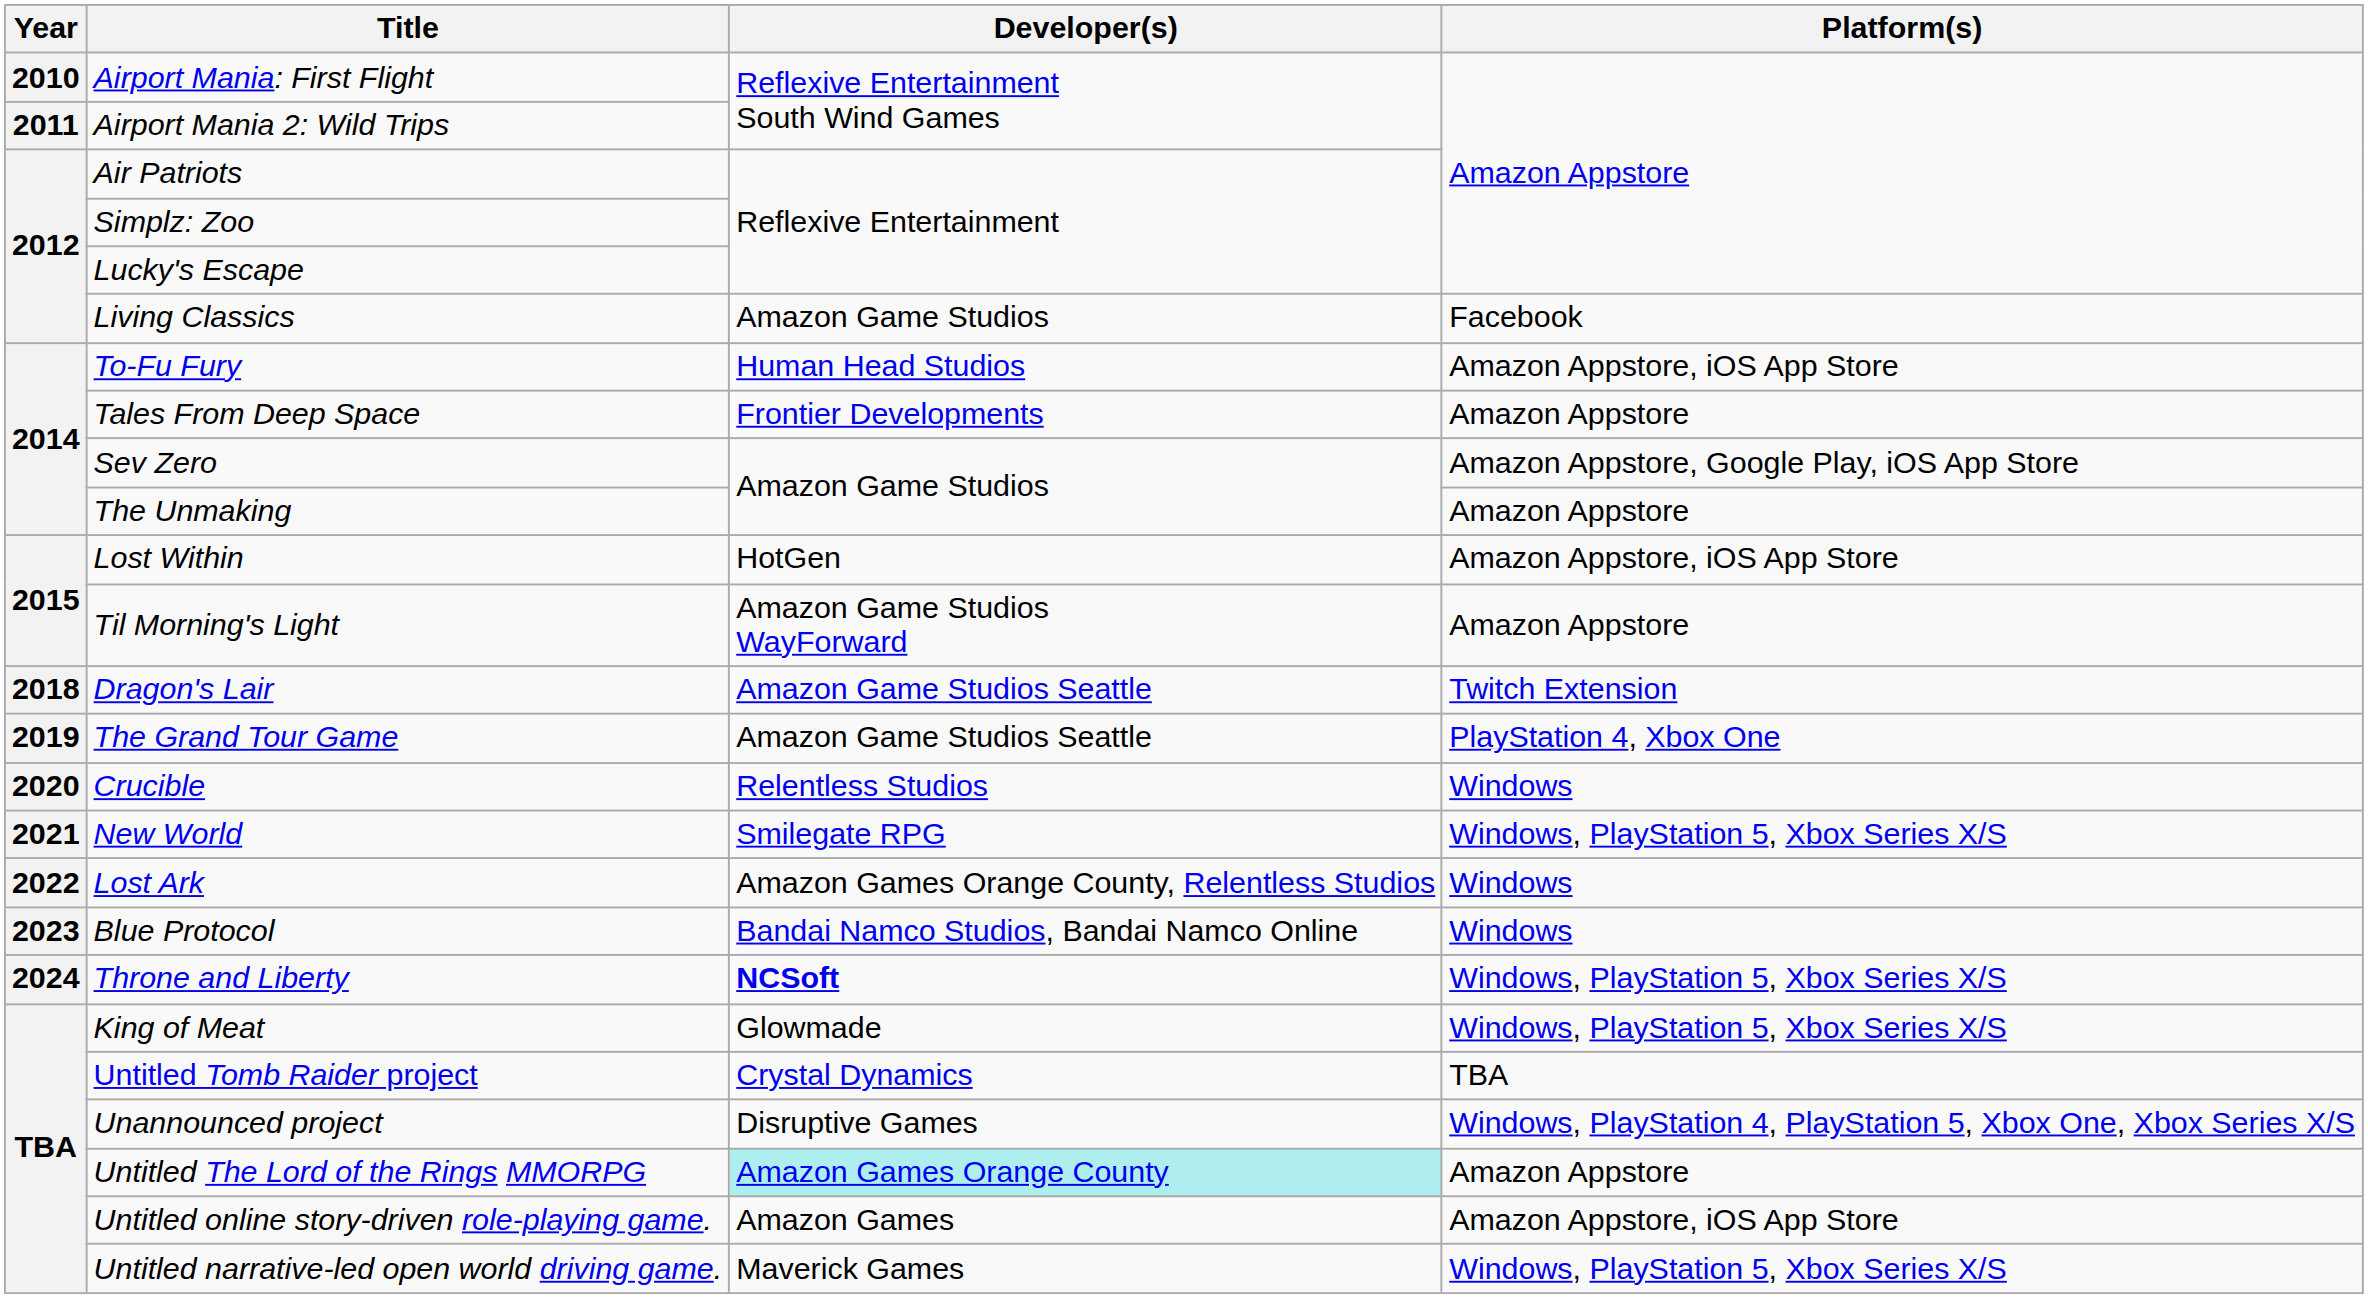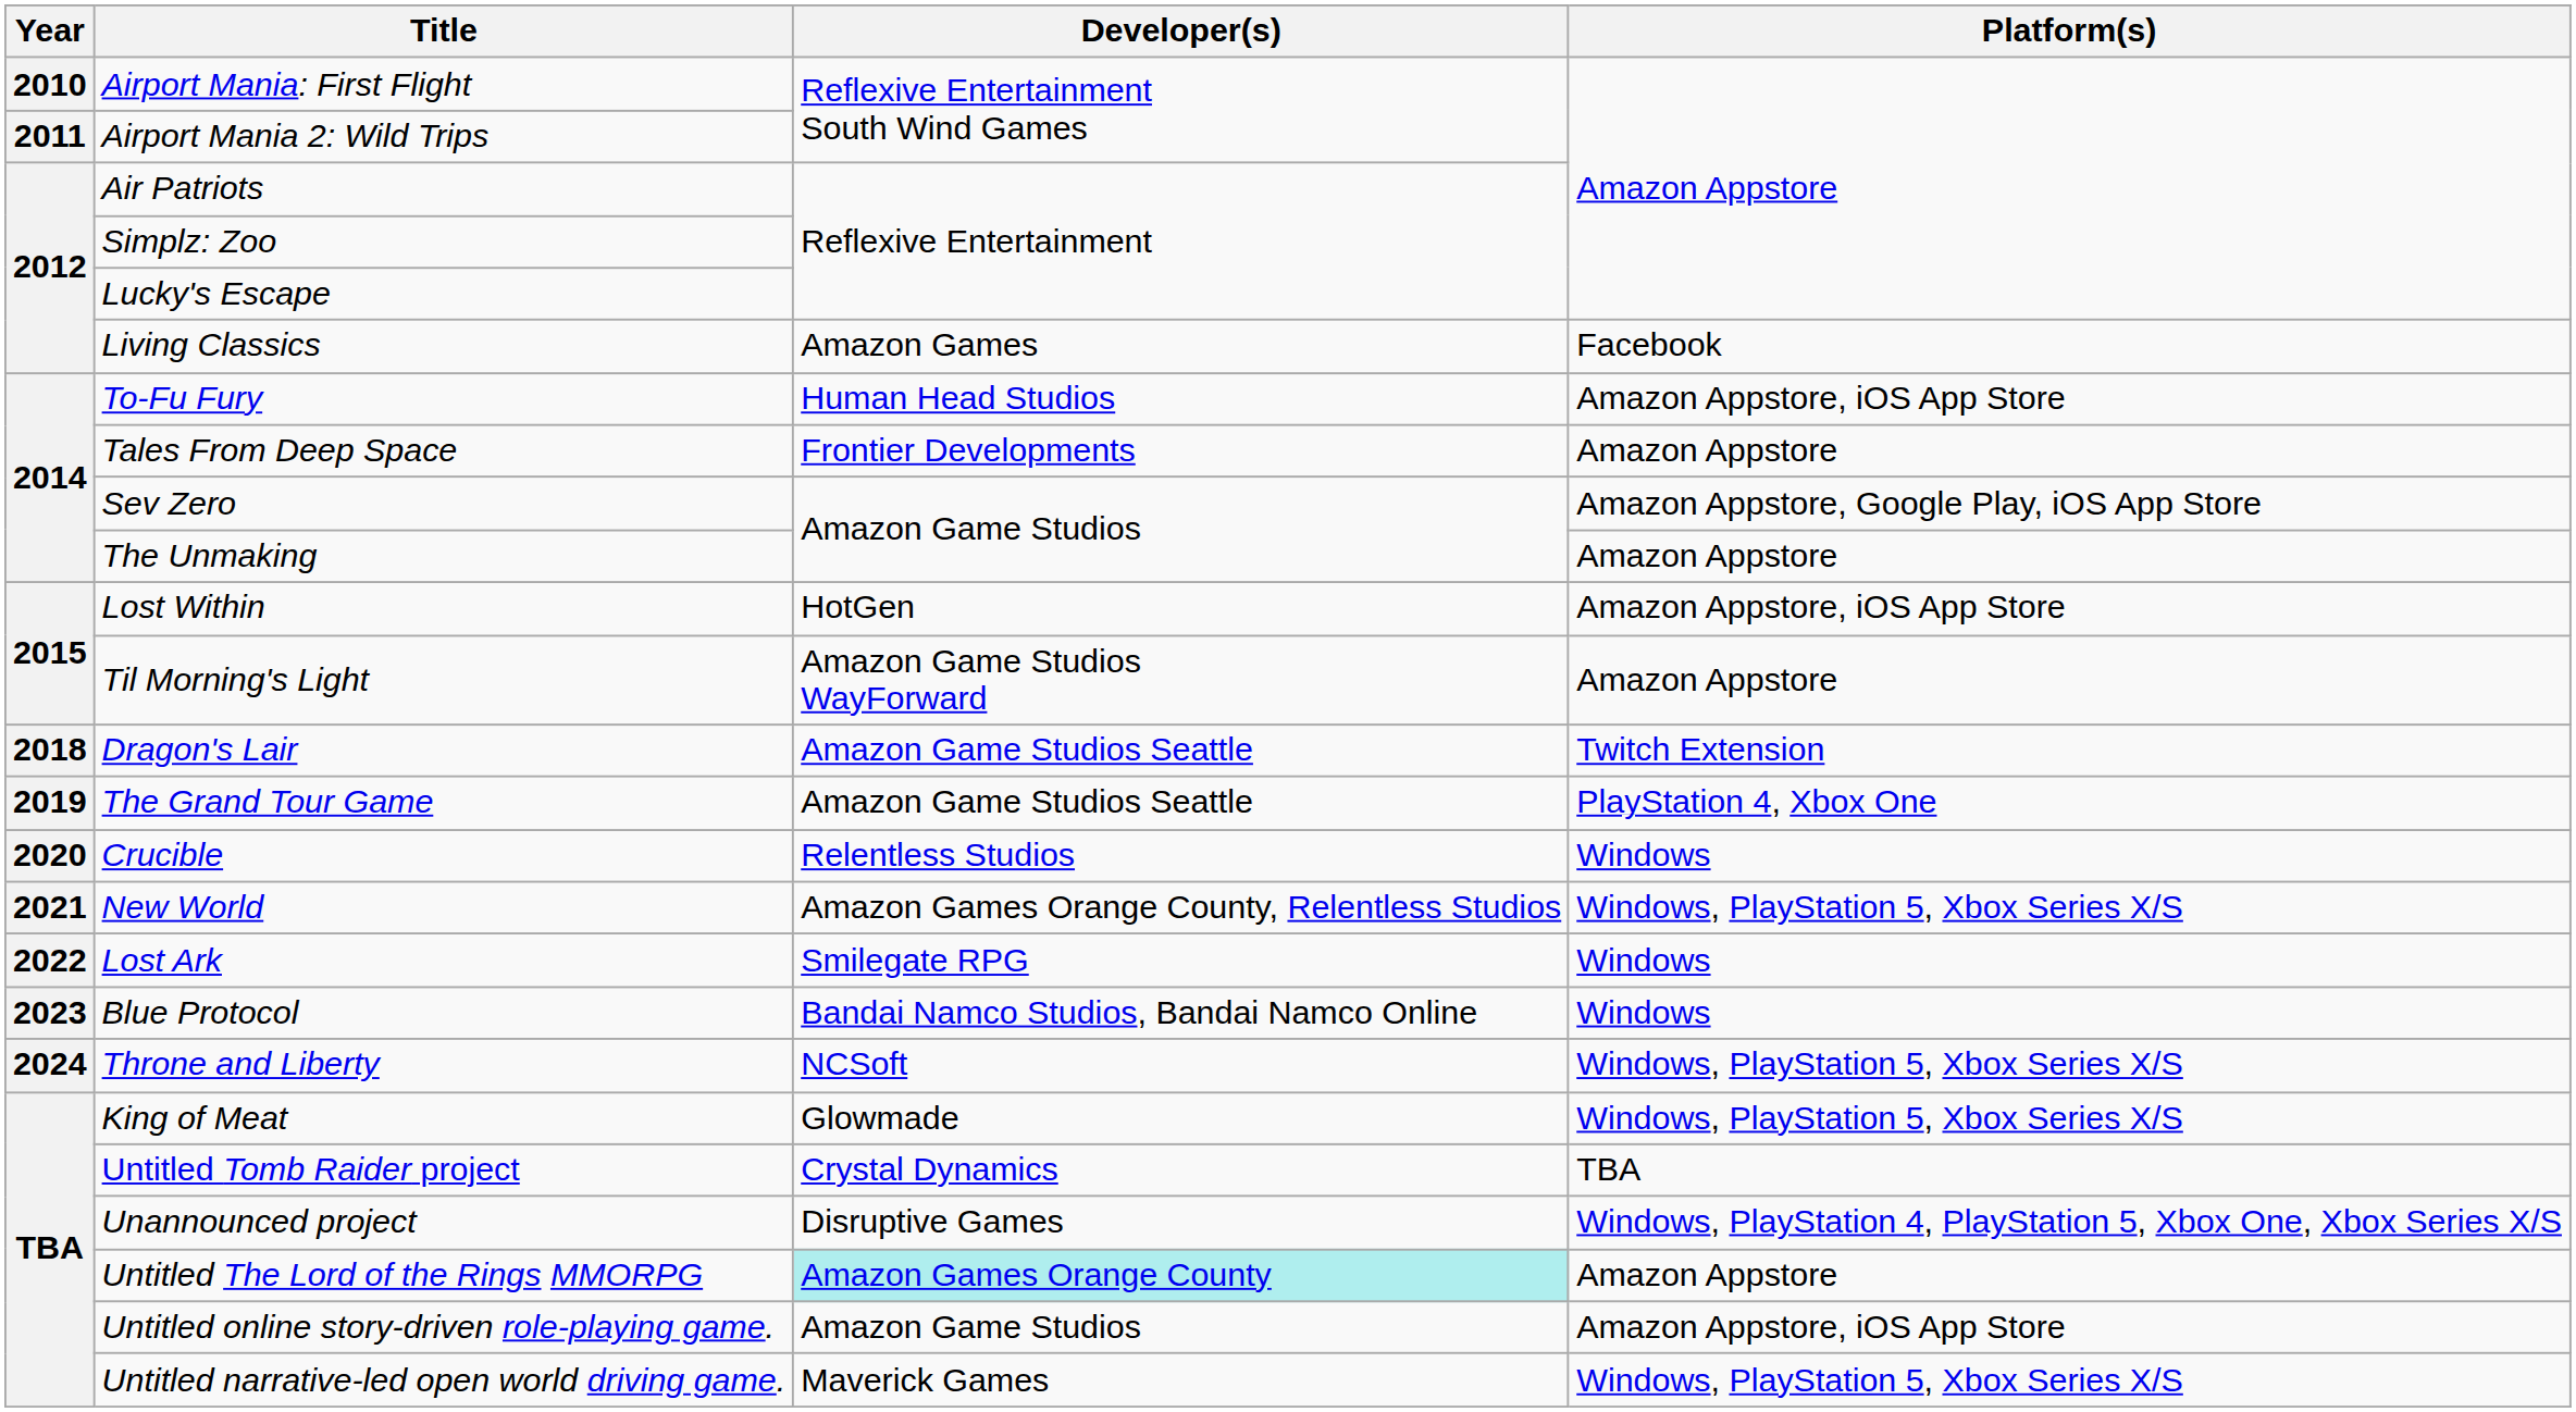Living Classics | Developer(s): Amazon Game Studios -> Amazon Games
New World | Developer(s): Smilegate RPG -> Amazon Games Orange County, Relentless Studios
Lost Ark | Developer(s): Amazon Games Orange County, Relentless Studios -> Smilegate RPG
Throne and Liberty | Developer(s): bold -> normal
Untitled online story-driven role-playing game. | Developer(s): Amazon Games -> Amazon Game Studios
